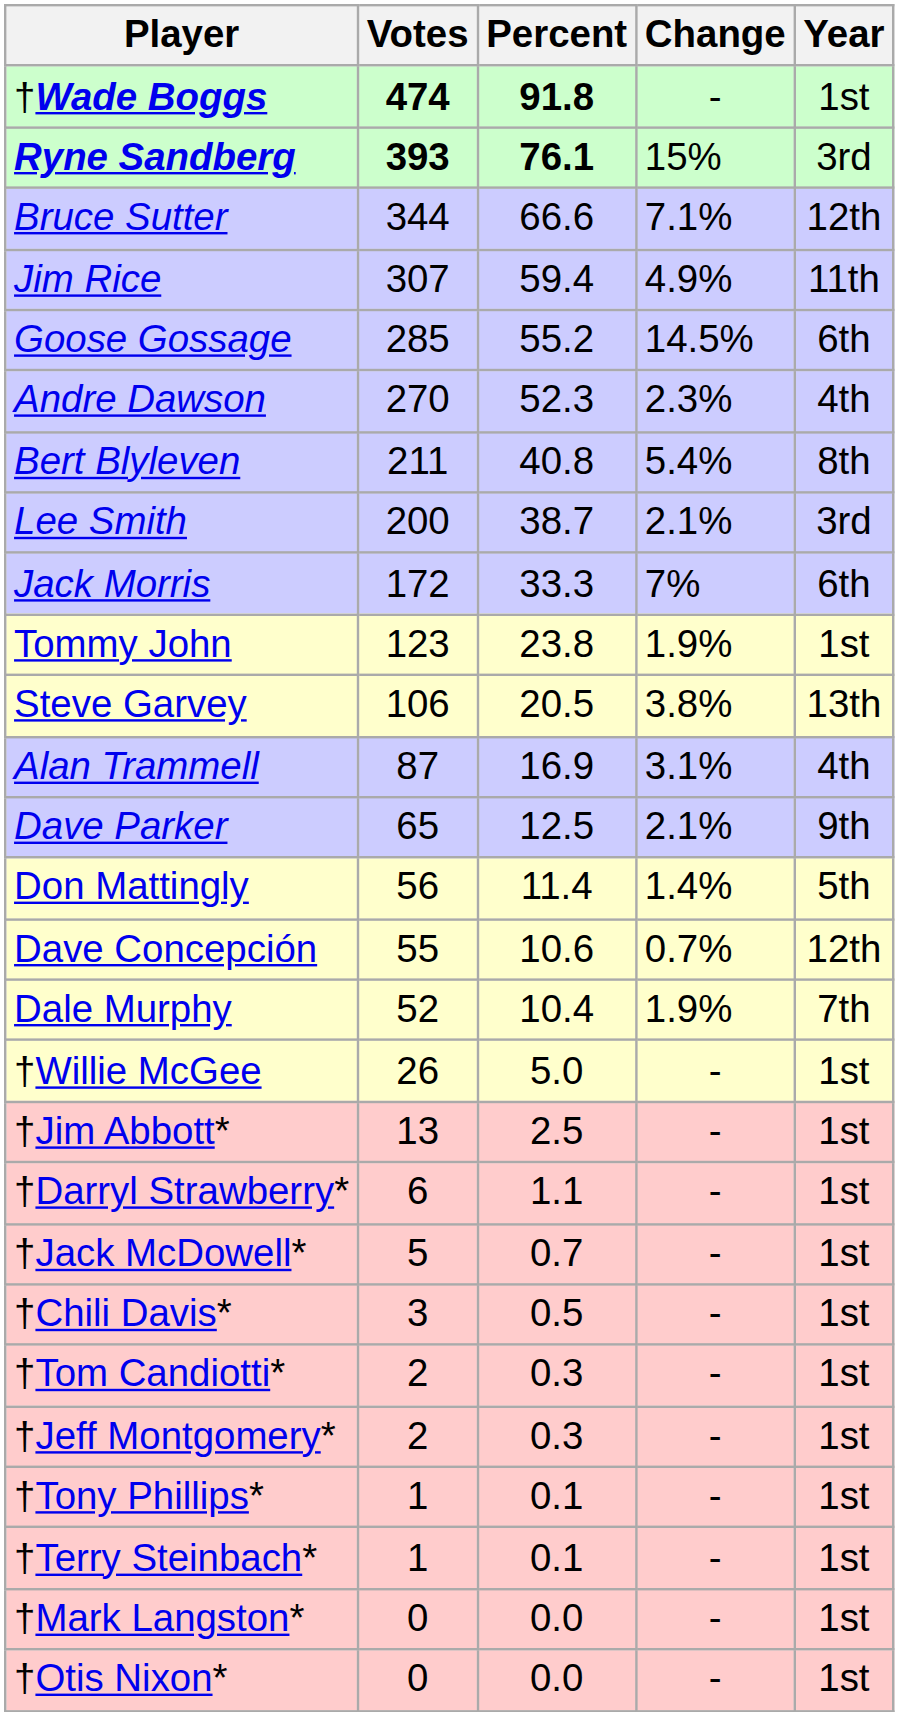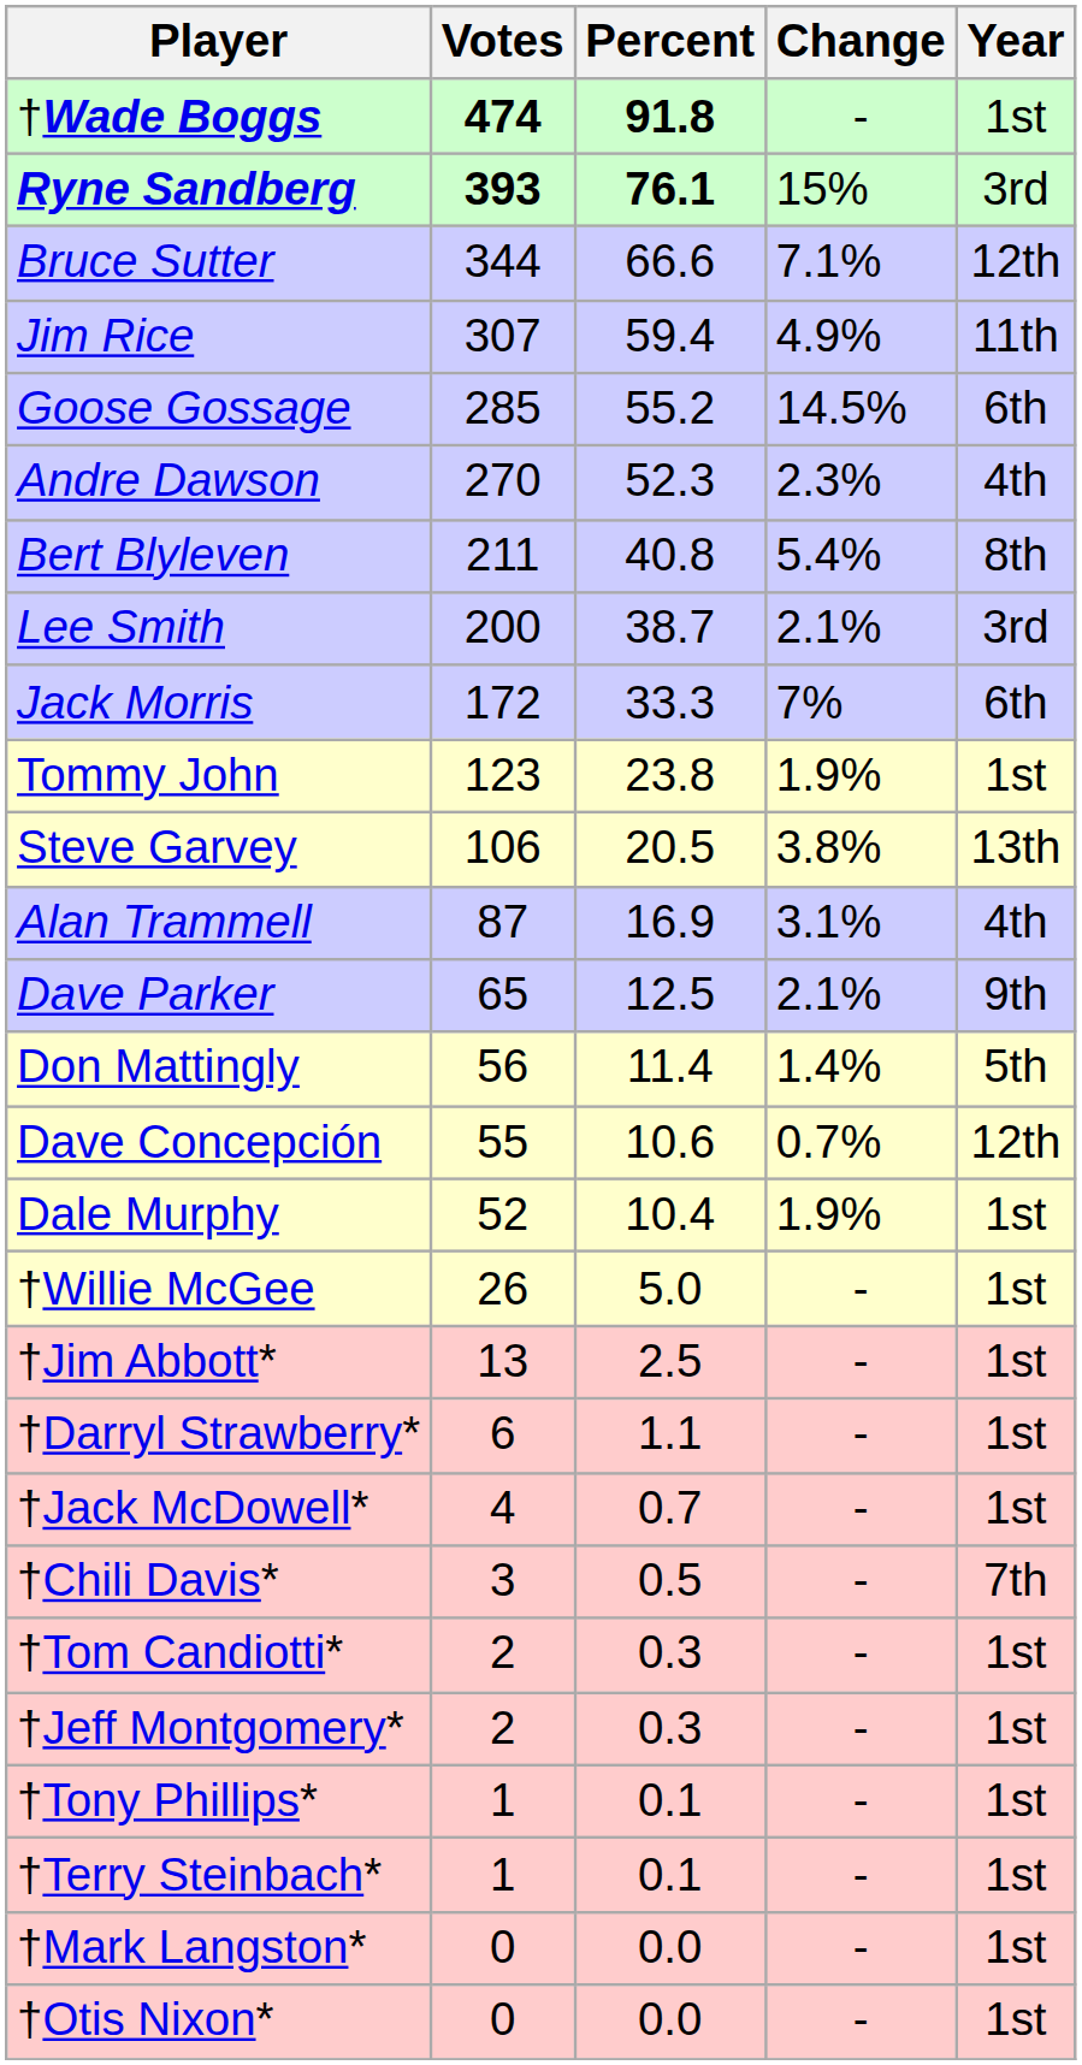Dale Murphy | Year: 7th -> 1st
†Jack McDowell* | Votes: 5 -> 4
†Chili Davis* | Year: 1st -> 7th
